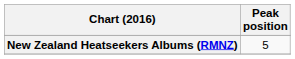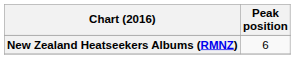New Zealand Heatseekers Albums (RMNZ) | Peak position: 5 -> 6
